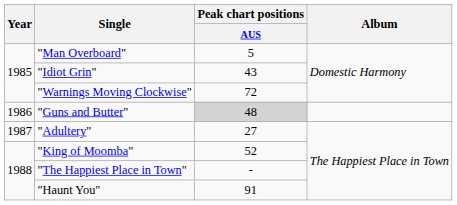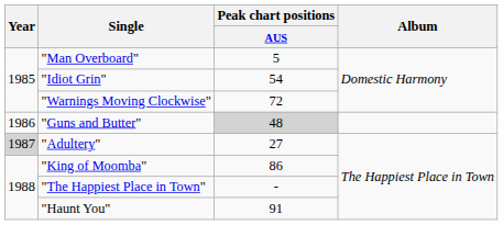"Idiot Grin" | Peak chart positions / AUS: 43 -> 54
"Adultery" | Year: no background -> lightgrey background
"King of Moomba" | Peak chart positions / AUS: 52 -> 86
